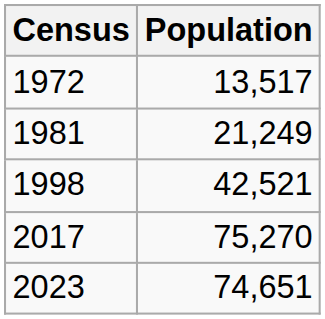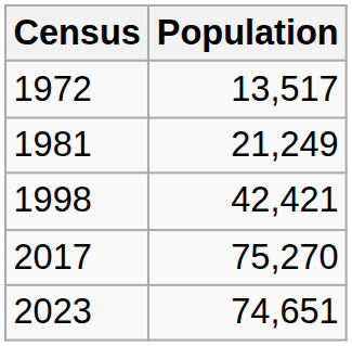1998 | Population: 42,521 -> 42,421
